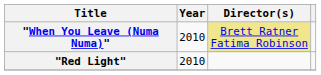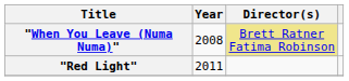"When You Leave (Numa Numa)" | Year: 2010 -> 2008
"Red Light" | Year: 2010 -> 2011
